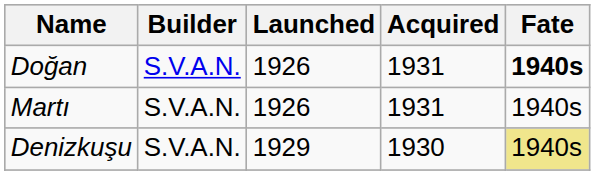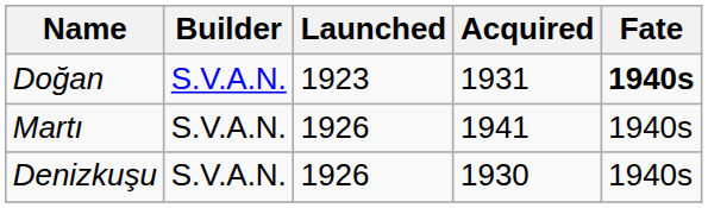Doğan | Launched: 1926 -> 1923
Martı | Acquired: 1931 -> 1941
Denizkuşu | Launched: 1929 -> 1926
Denizkuşu | Fate: khaki background -> no background
